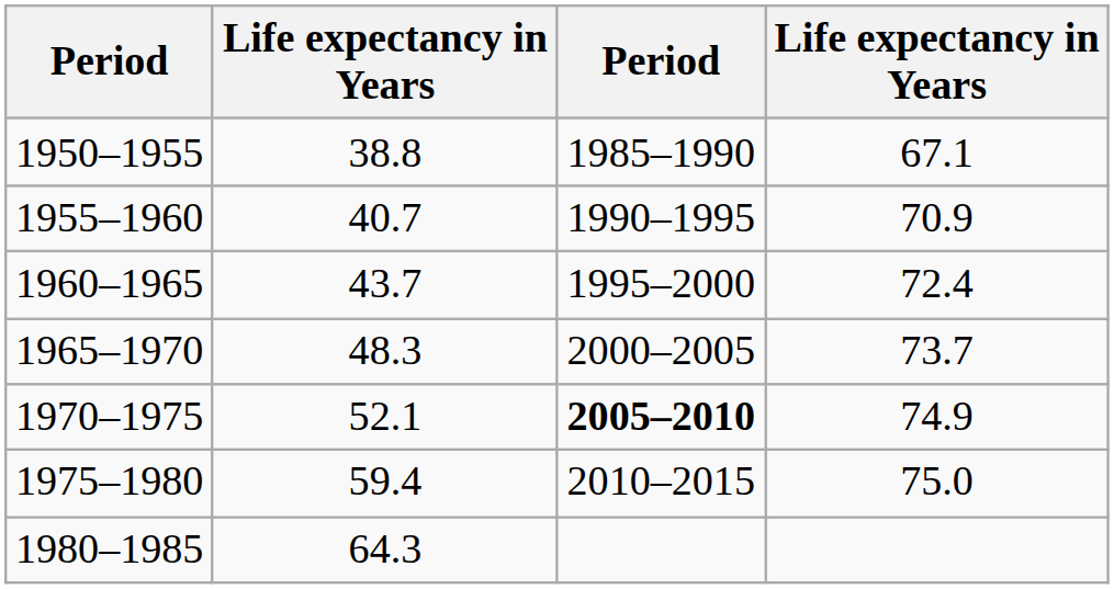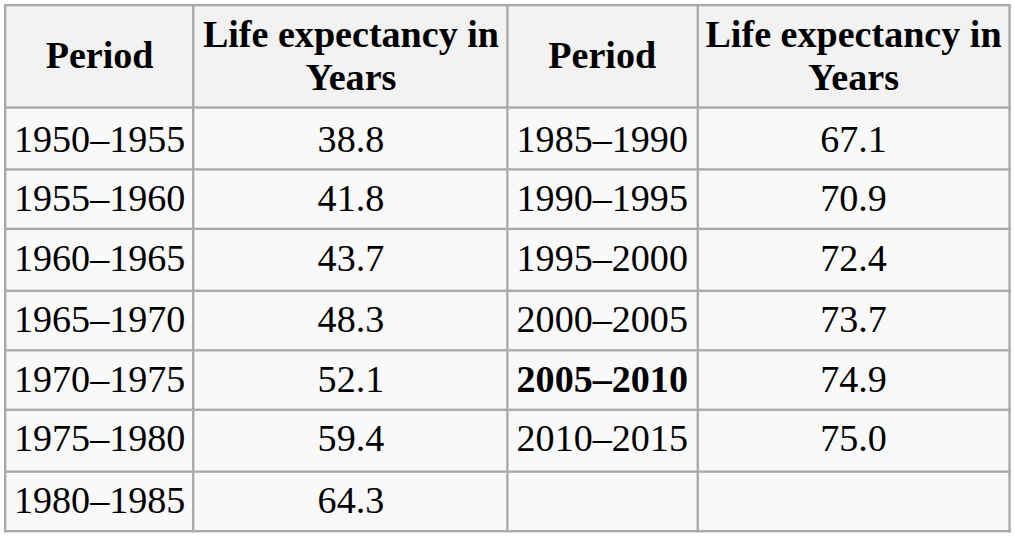1955–1960 | column 2: 40.7 -> 41.8
